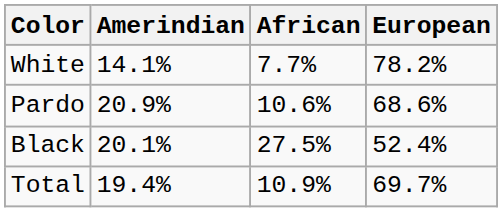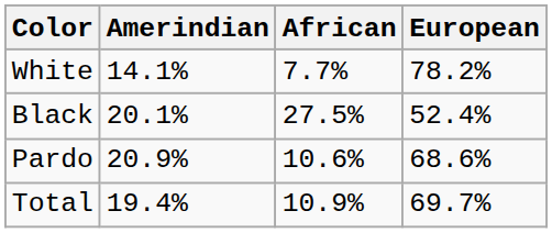rows swapped: Pardo <-> Black
